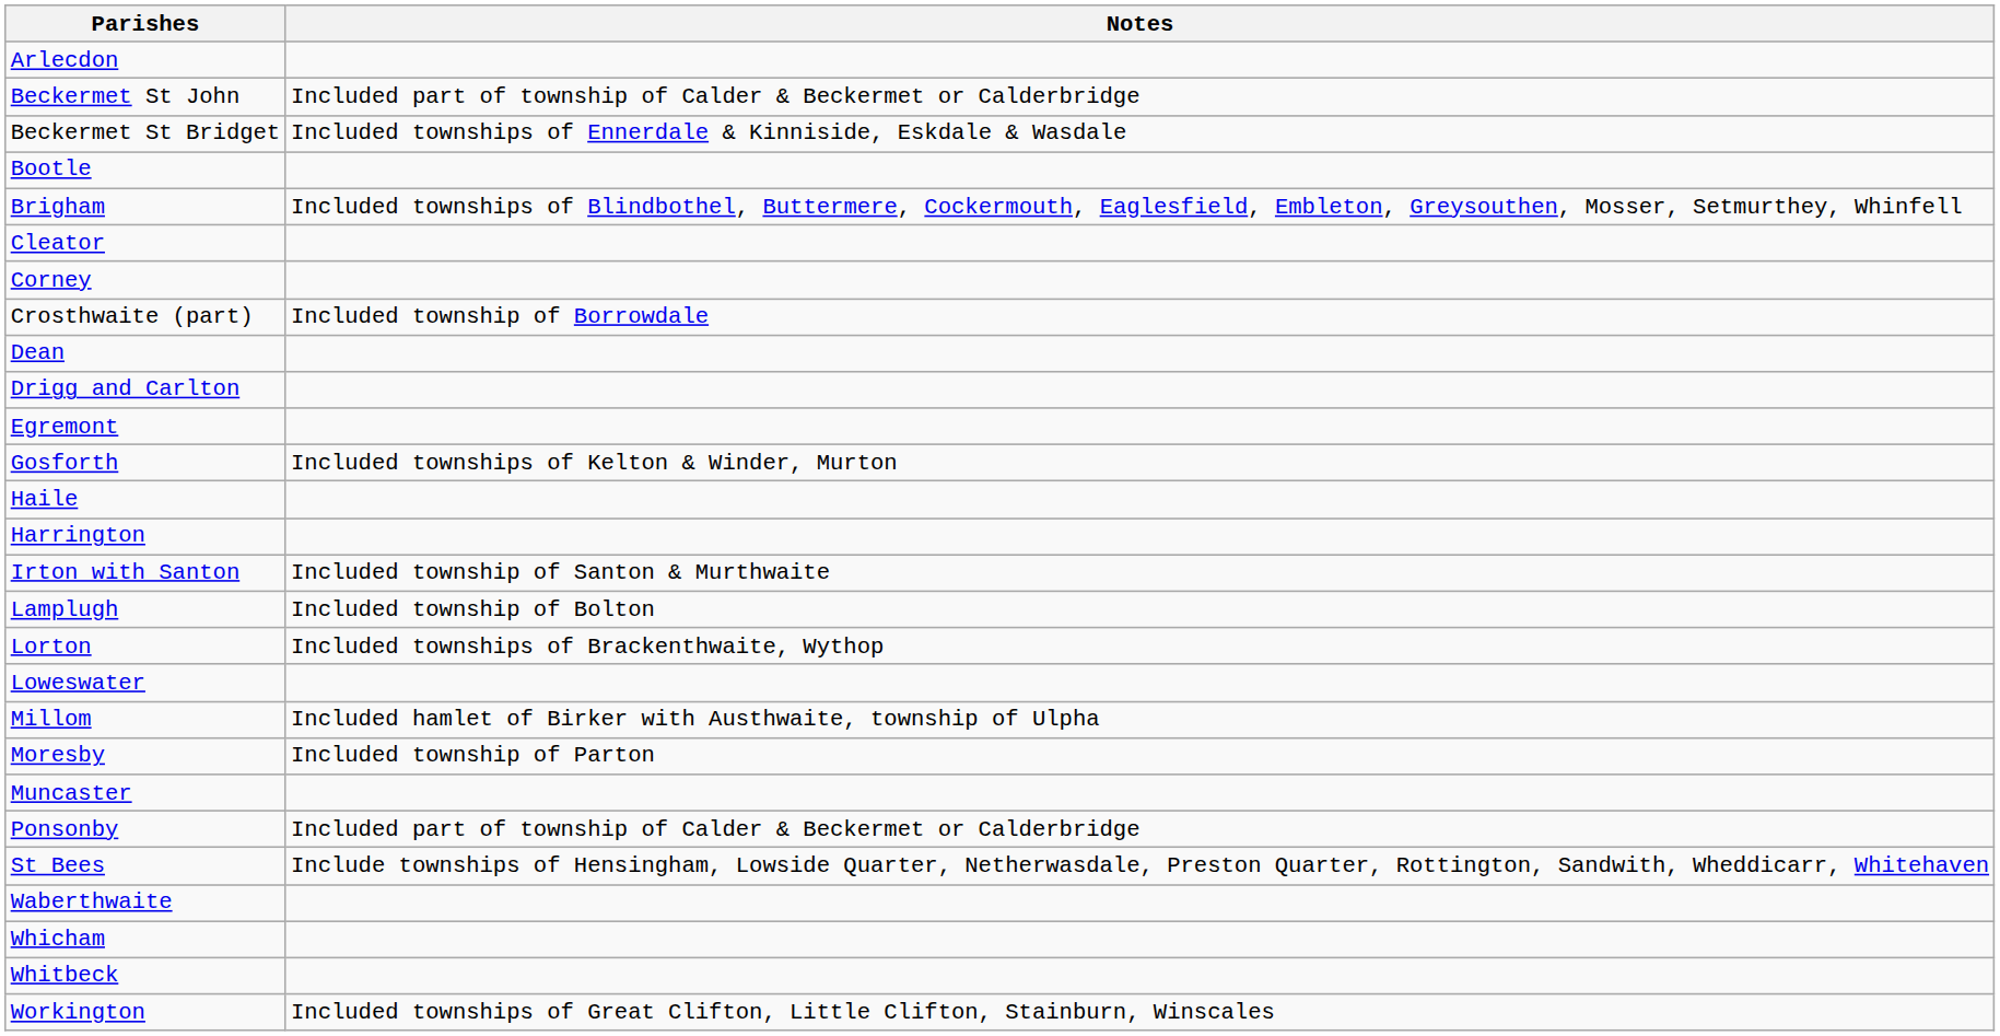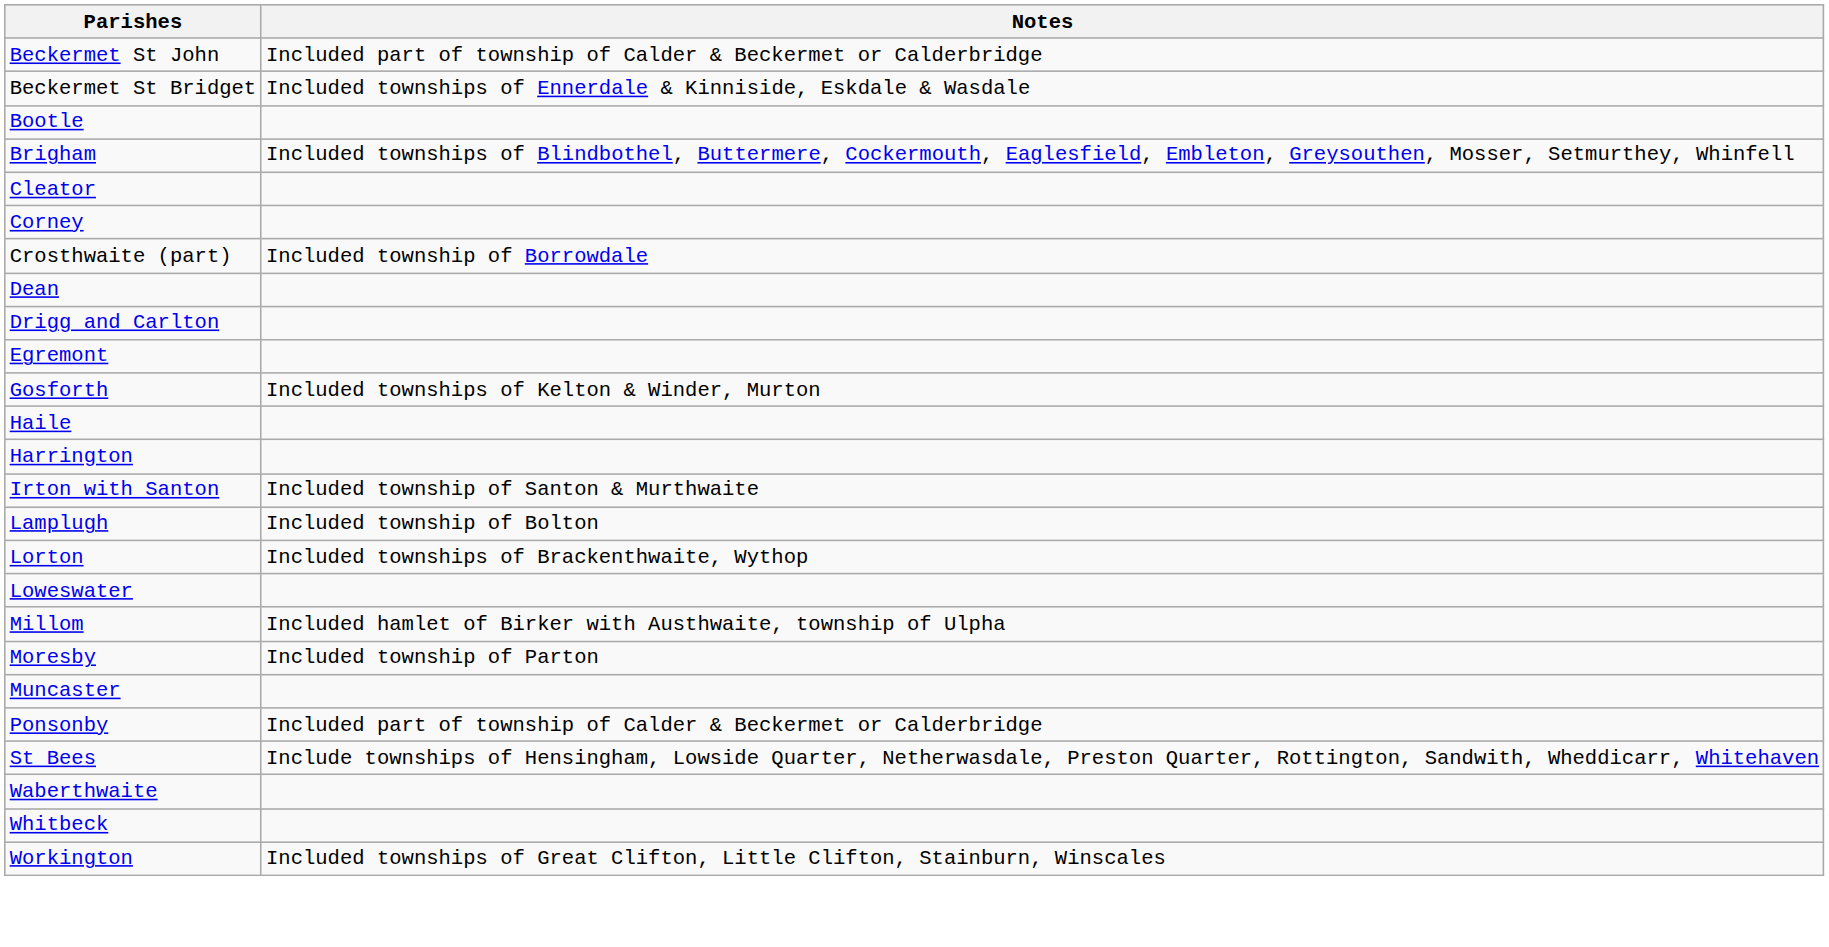- row: Arlecdon
- row: Whicham
